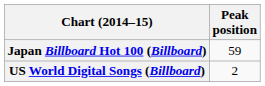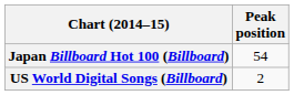Japan Billboard Hot 100 (Billboard) | Peak position: 59 -> 54
